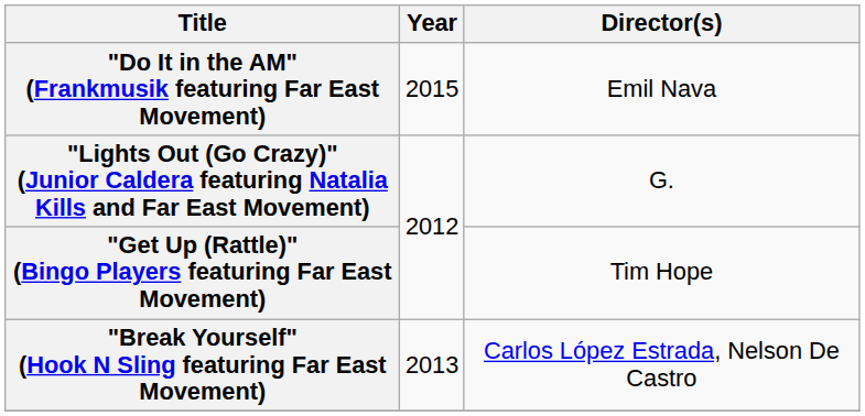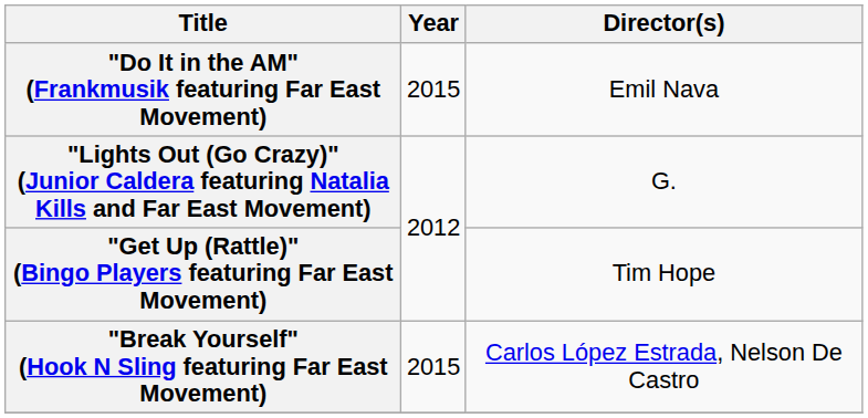"Break Yourself" (Hook N Sling featuring Far East Movement) | Year: 2013 -> 2015
